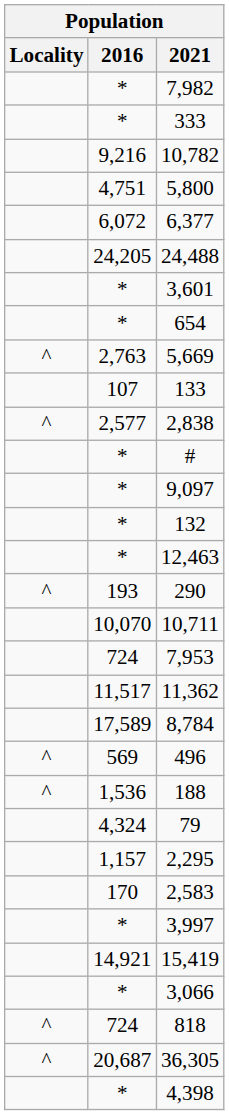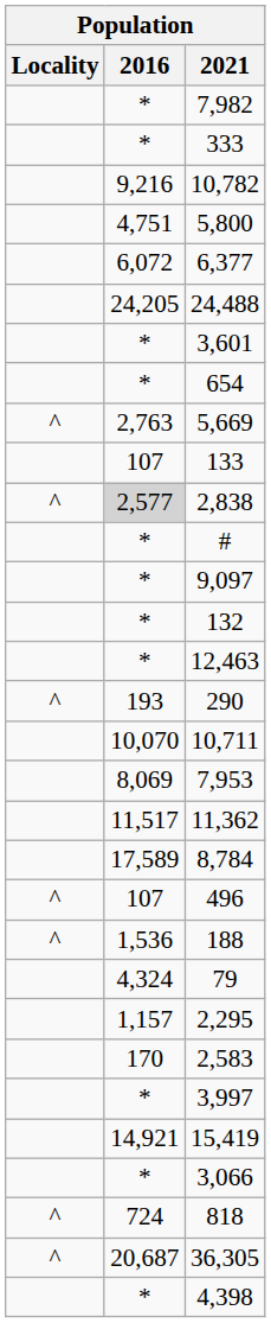2,838 | 2016: no background -> lightgrey background
7,953 | 2016: 724 -> 8,069
496 | 2016: 569 -> 107
